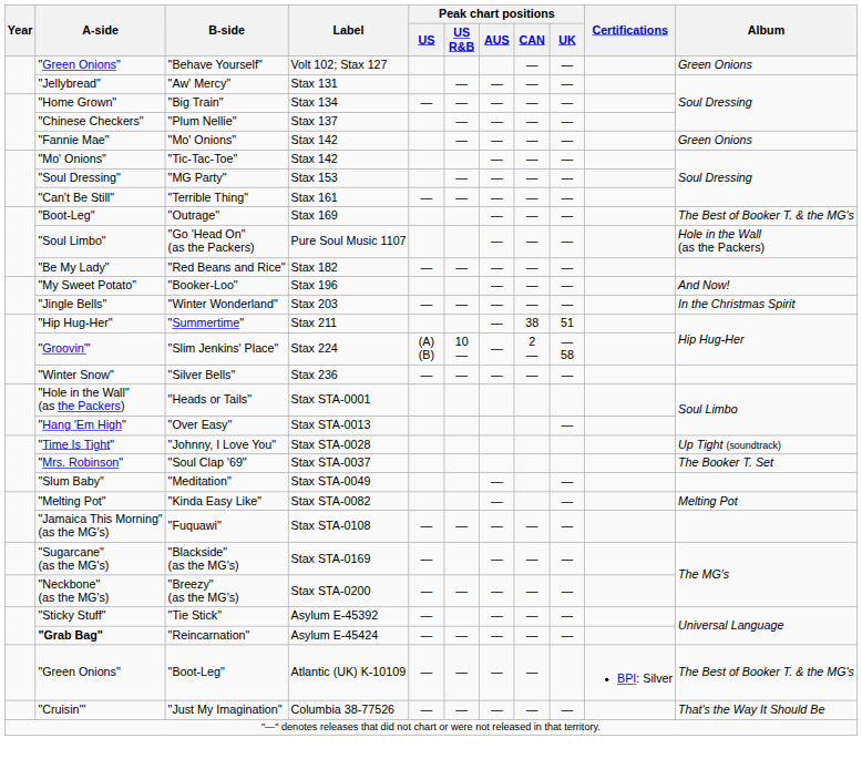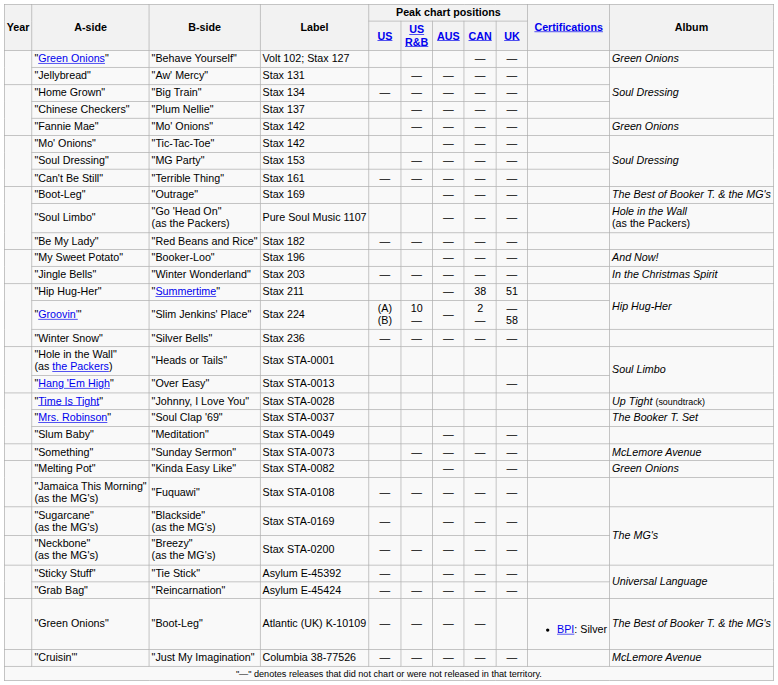+ row: "Something" | "Sunday Sermon" | Stax STA-0073 | — | — | — | — | McLemore Avenue
"Kinda Easy Like" | Album: Melting Pot -> Green Onions
"Reincarnation" | A-side: bold -> normal
"Just My Imagination" | Album: That's the Way It Should Be -> McLemore Avenue
